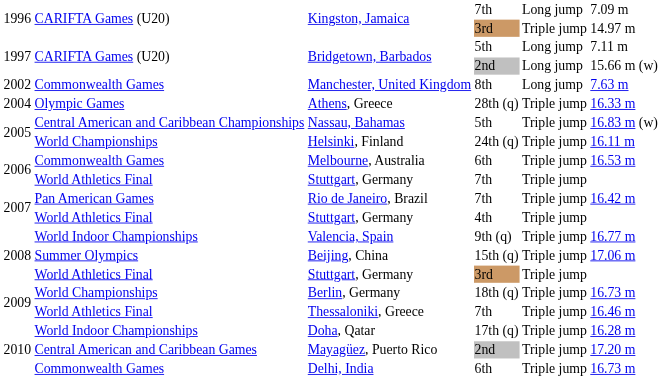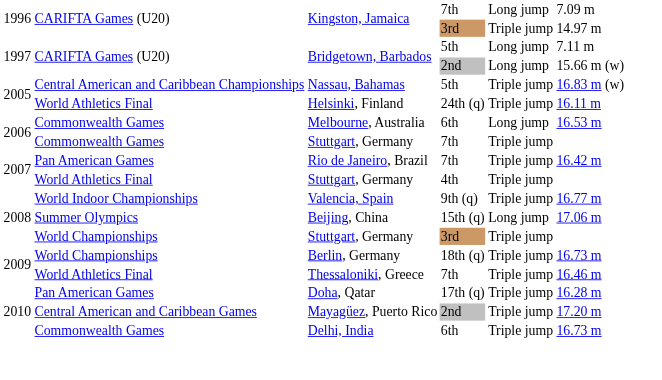- row: 2002 | Commonwealth Games | Manchester, United Kingdom | 8th | Long jump | 7.63 m
- row: 2004 | Olympic Games | Athens, Greece | 28th (q) | Triple jump | 16.33 m
Helsinki, Finland | column 2: World Championships -> World Athletics Final
Melbourne, Australia | column 5: Triple jump -> Long jump
Stuttgart, Germany / 7th | column 2: World Athletics Final -> Commonwealth Games
Beijing, China | column 5: Triple jump -> Long jump
Stuttgart, Germany / 3rd | column 2: World Athletics Final -> World Championships
Doha, Qatar | column 2: World Indoor Championships -> Pan American Games
